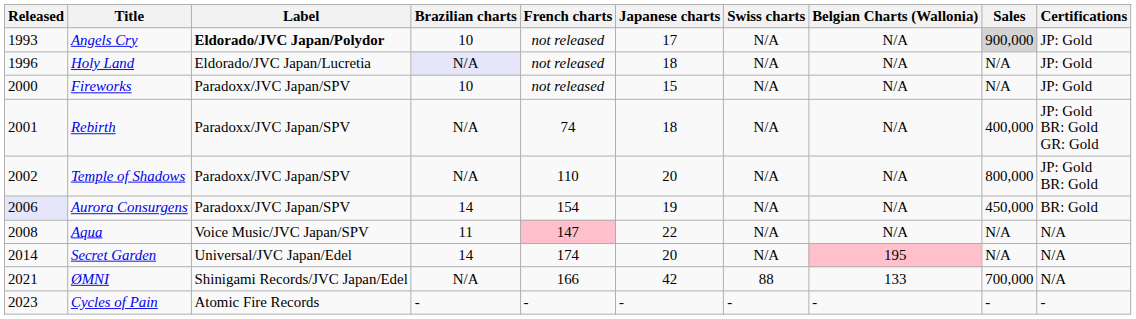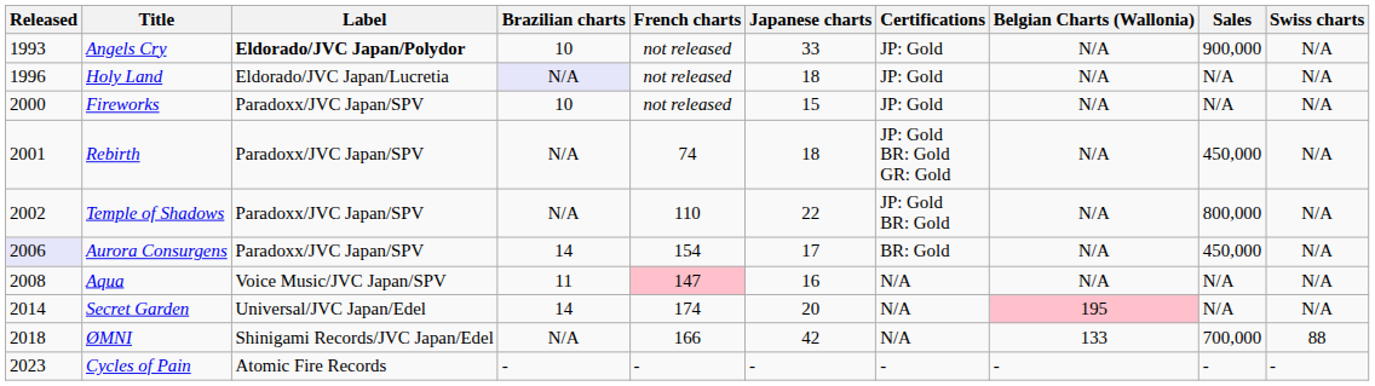columns swapped: Swiss charts <-> Certifications
Angels Cry | Japanese charts: 17 -> 33
Angels Cry | Sales: lightgrey background -> no background
Rebirth | Sales: 400,000 -> 450,000
Temple of Shadows | Japanese charts: 20 -> 22
Aurora Consurgens | Japanese charts: 19 -> 17
Aqua | Japanese charts: 22 -> 16
ØMNI | Released: 2021 -> 2018
